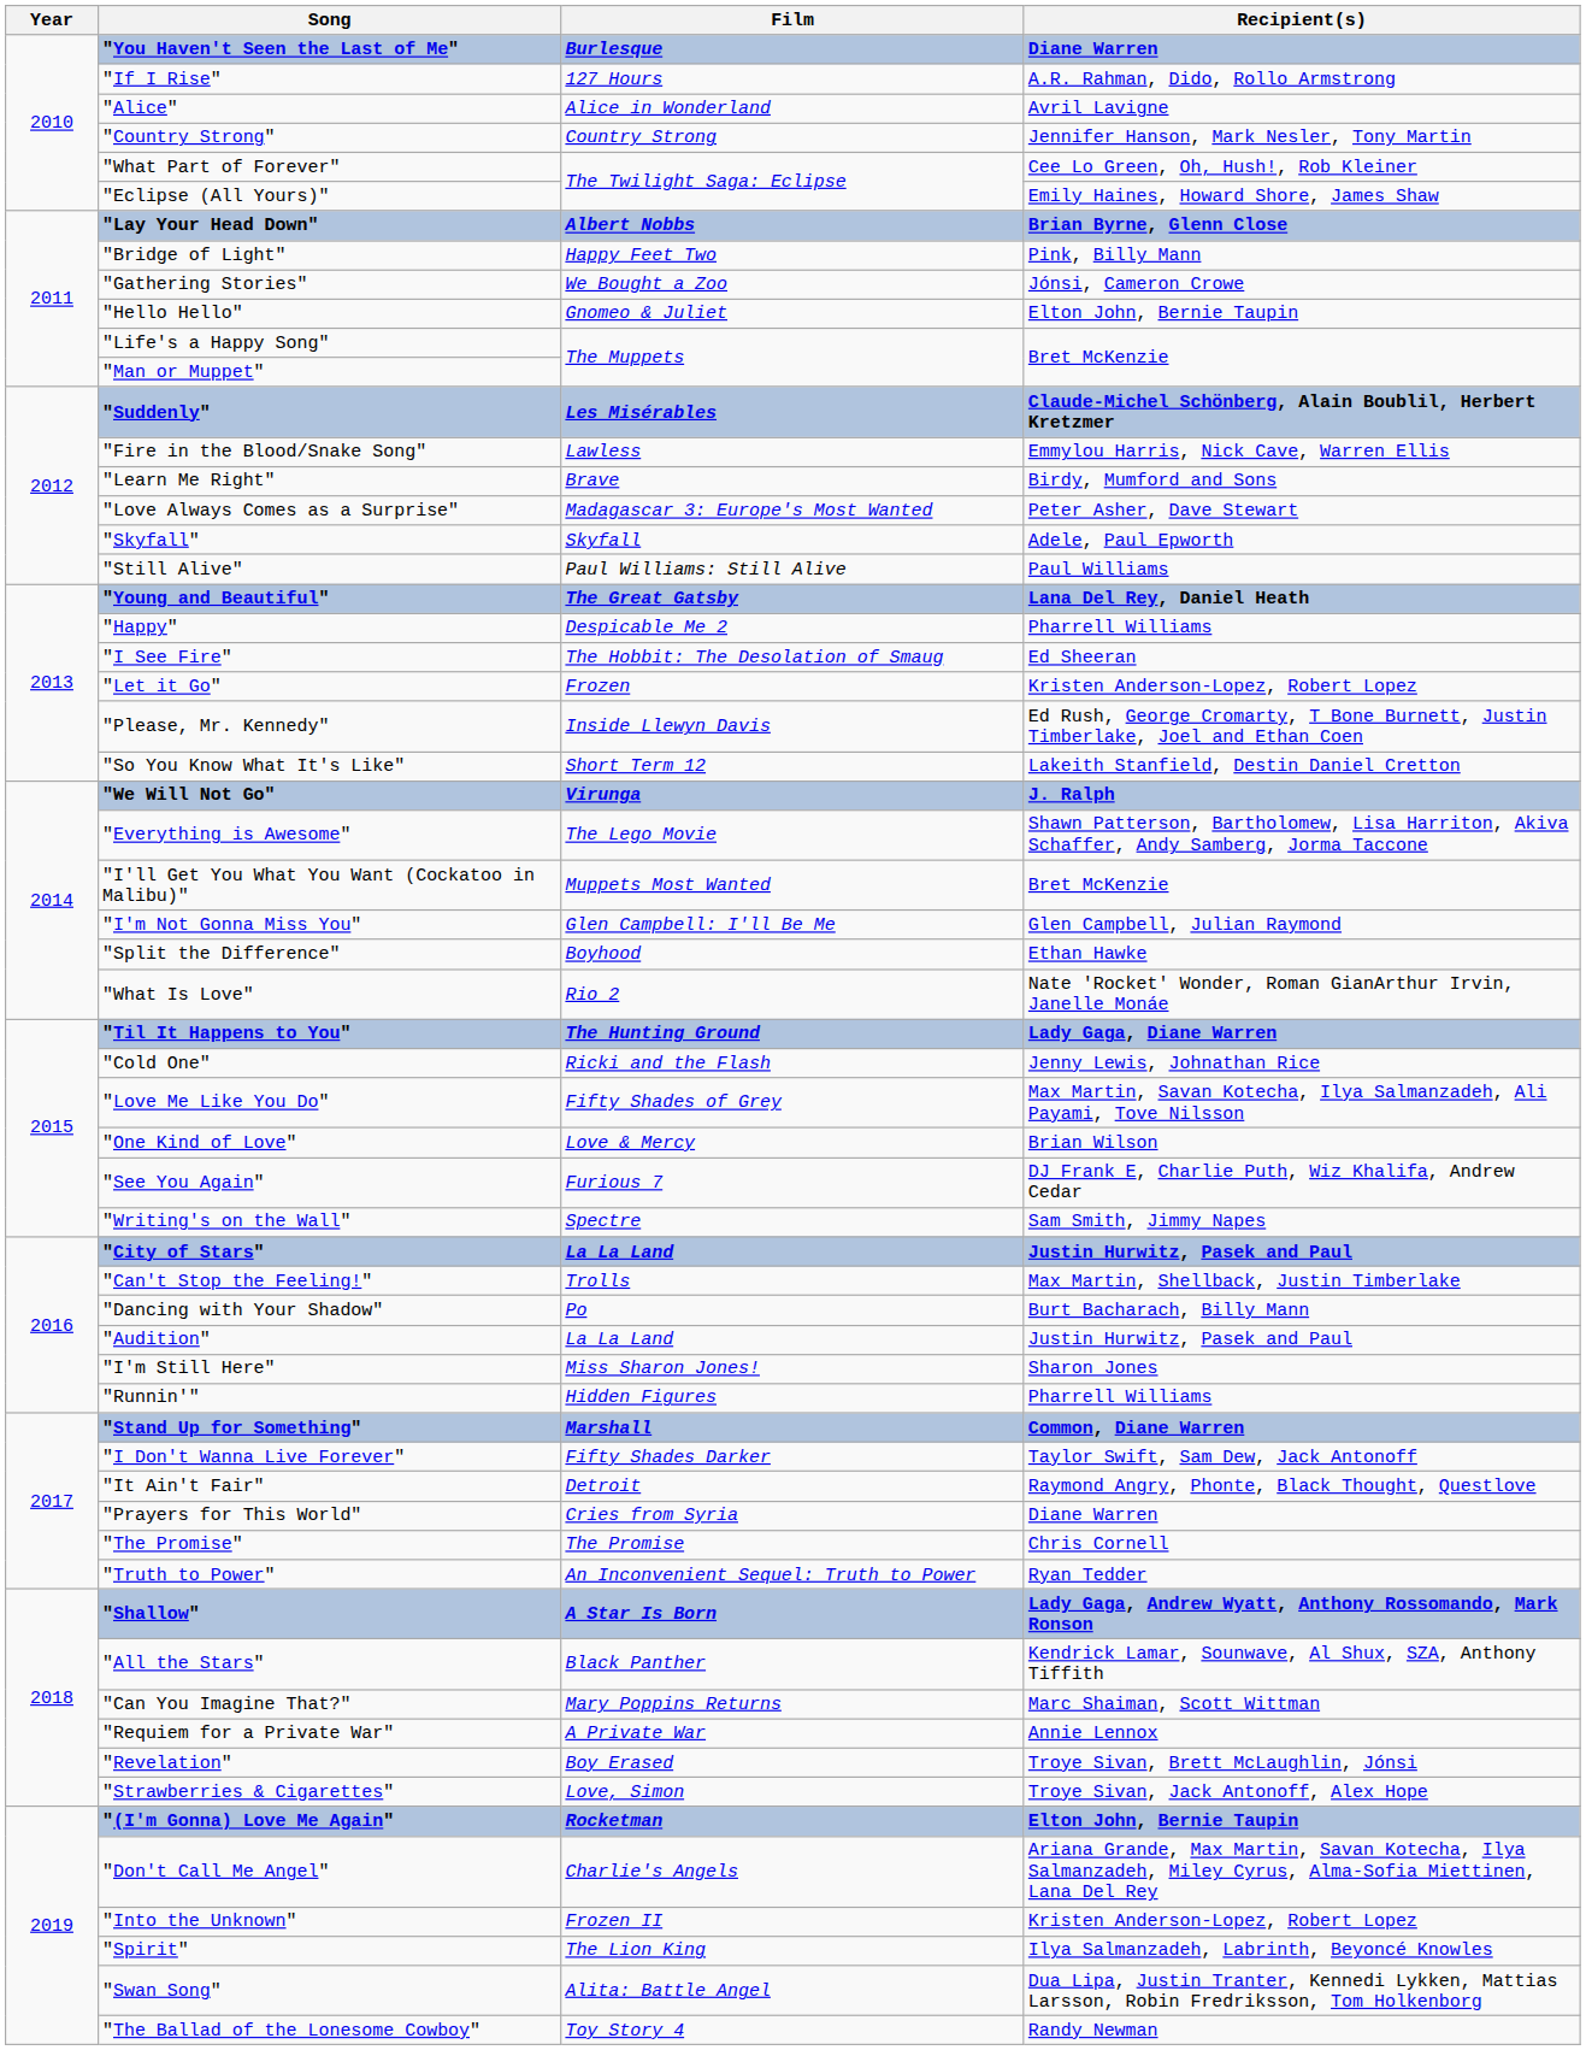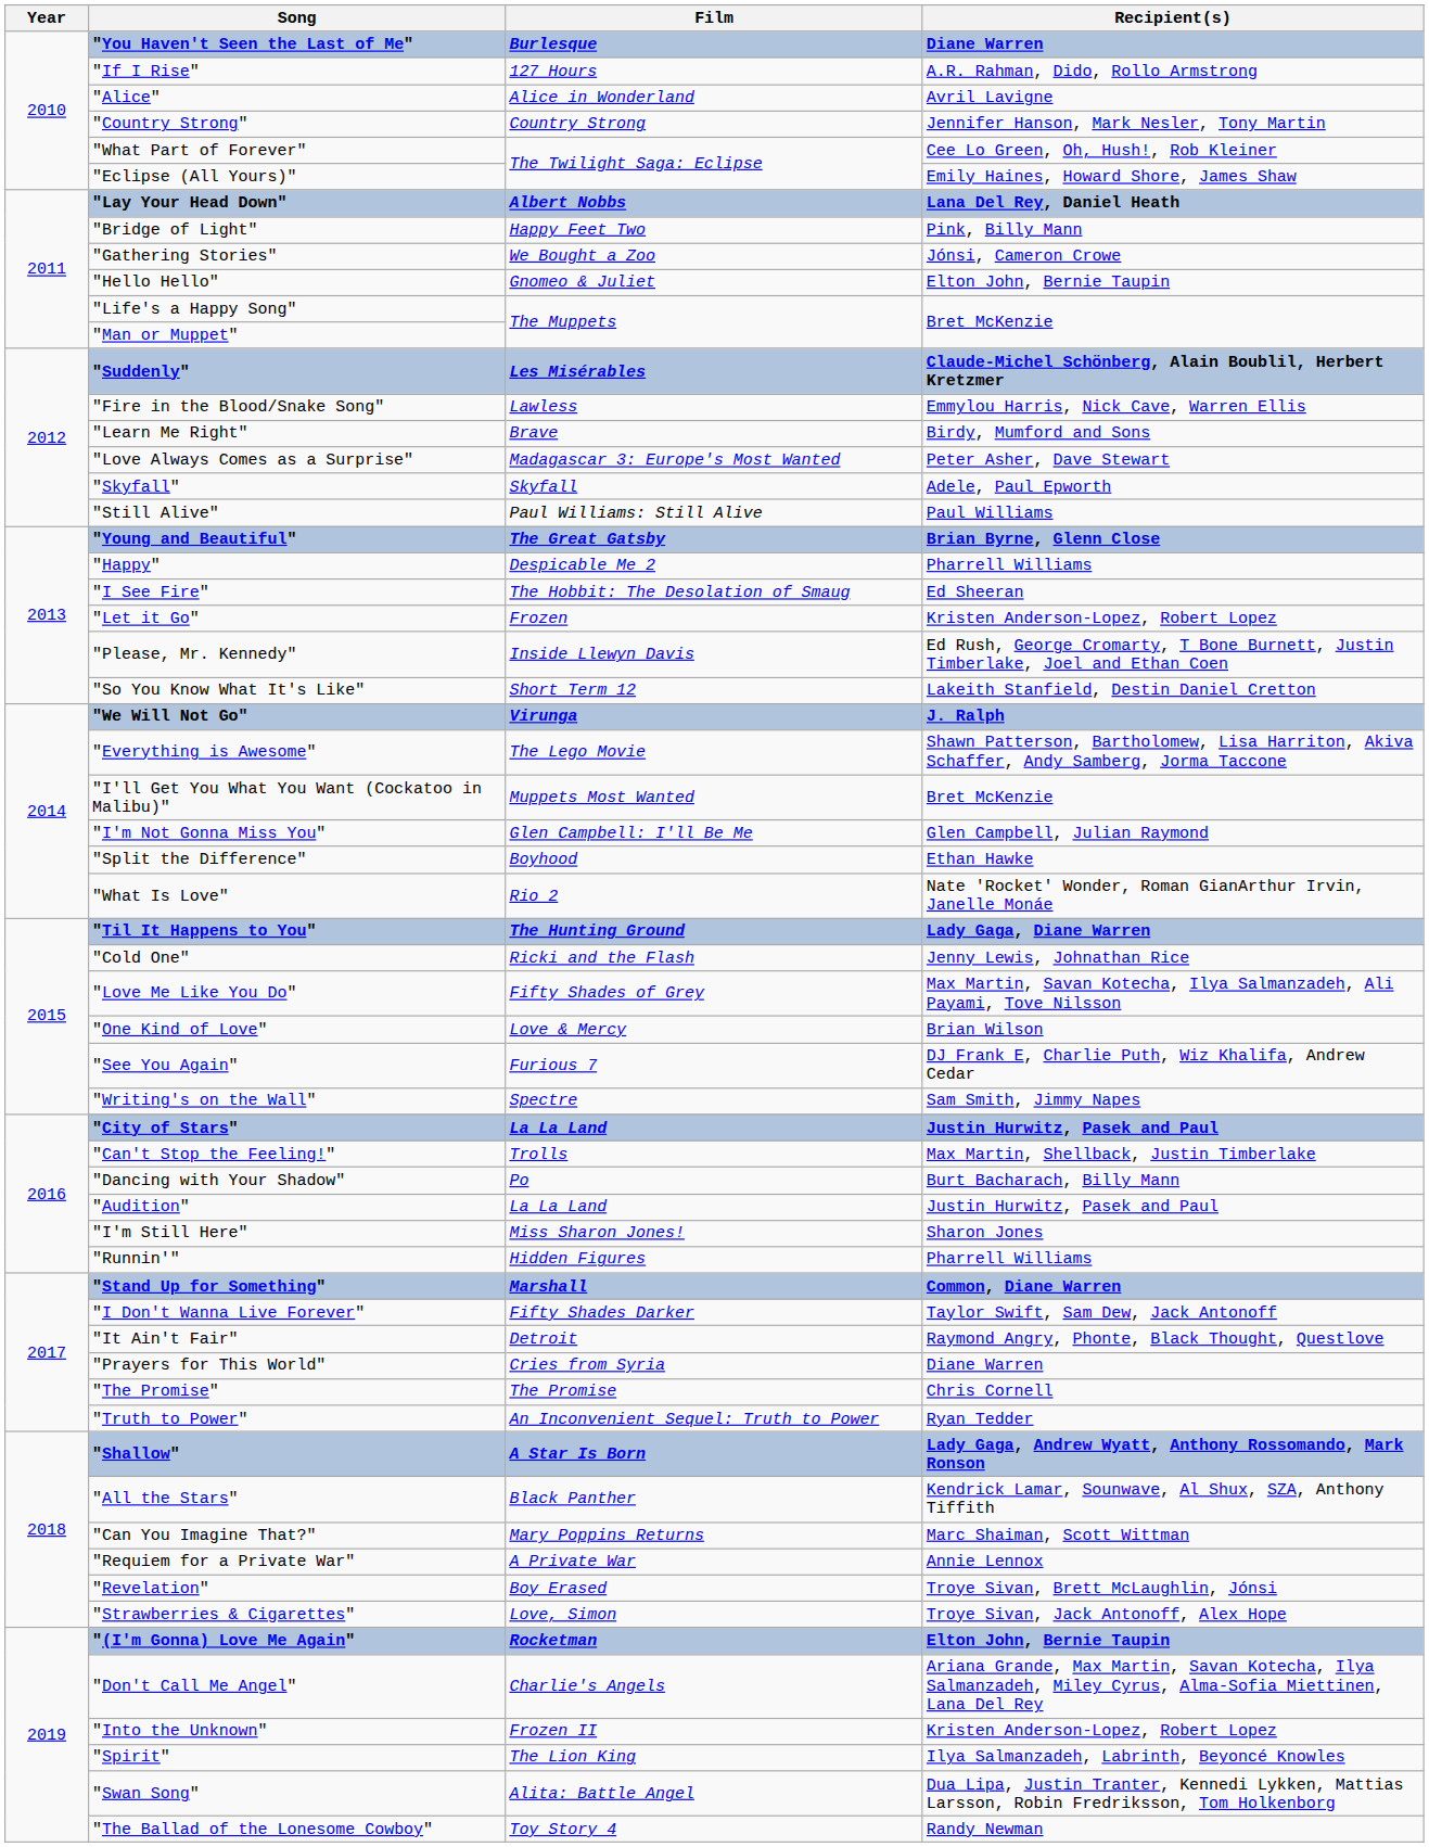"Lay Your Head Down" | Recipient(s): Brian Byrne, Glenn Close -> Lana Del Rey, Daniel Heath
"Young and Beautiful" | Recipient(s): Lana Del Rey, Daniel Heath -> Brian Byrne, Glenn Close
